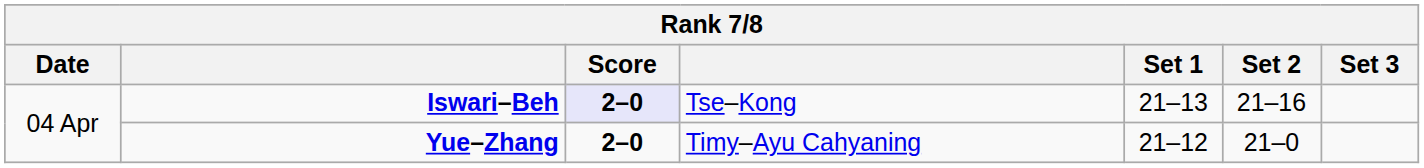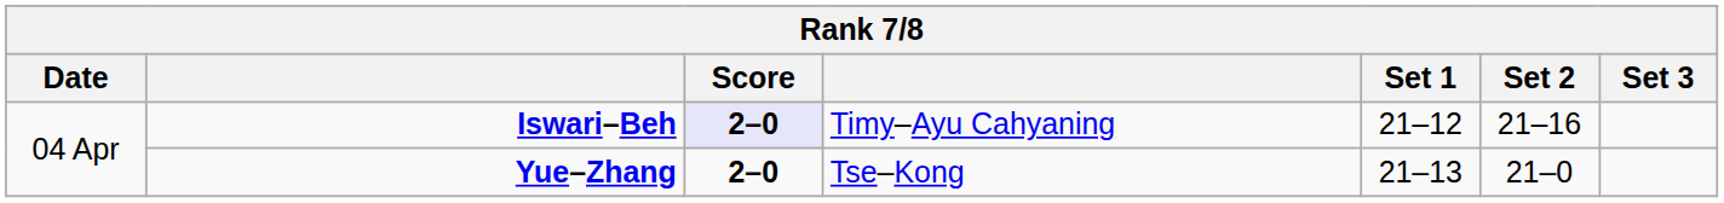Iswari–Beh | column 4: Tse–Kong -> Timy–Ayu Cahyaning
Iswari–Beh | Set 1: 21–13 -> 21–12
Yue–Zhang | column 4: Timy–Ayu Cahyaning -> Tse–Kong
Yue–Zhang | Set 1: 21–12 -> 21–13
